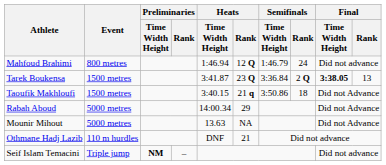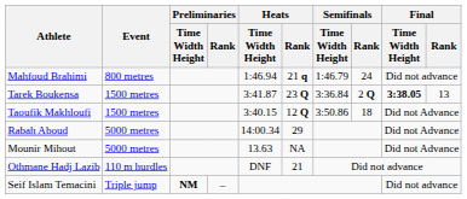Mahfoud Brahimi | Heats / Rank: 12 Q -> 21 q
Taoufik Makhloufi | Heats / Rank: 21 q -> 12 Q
